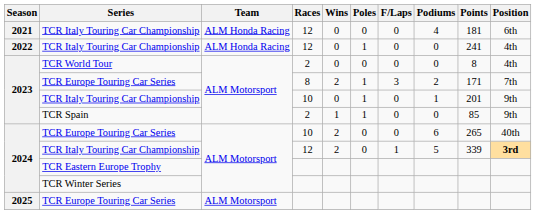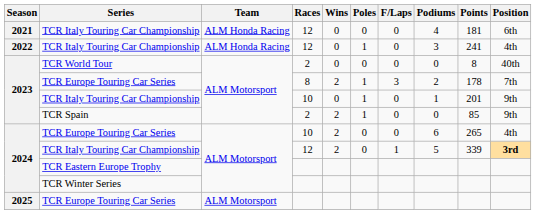2022 / TCR Italy Touring Car Championship | Podiums: 0 -> 3
TCR World Tour | Position: 4th -> 40th
2023 / TCR Europe Touring Car Series | Points: 171 -> 178
TCR Spain | Wins: 1 -> 2
2024 / TCR Europe Touring Car Series | Position: 40th -> 4th
